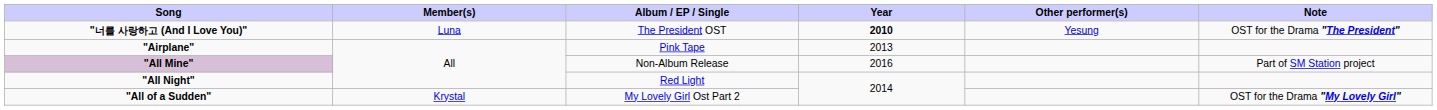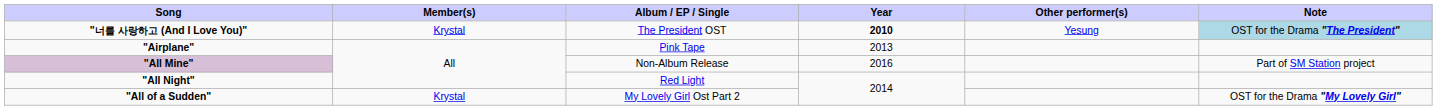"너를 사랑하고 (And I Love You)" | Member(s): Luna -> Krystal
"너를 사랑하고 (And I Love You)" | Note: no background -> lightblue background
